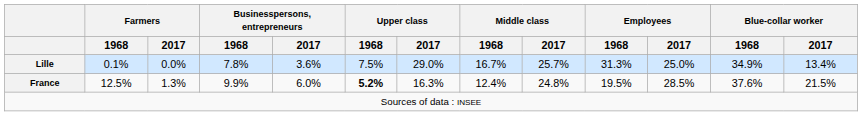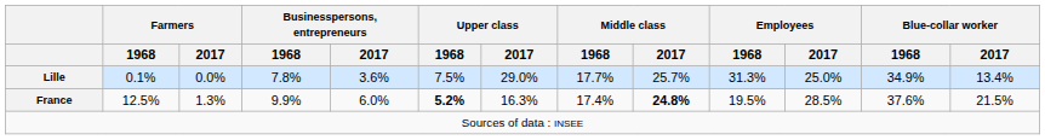Lille | Middle class / 1968: 16.7% -> 17.7%
France | Middle class / 1968: 12.4% -> 17.4%
France | Middle class / 2017: normal -> bold
